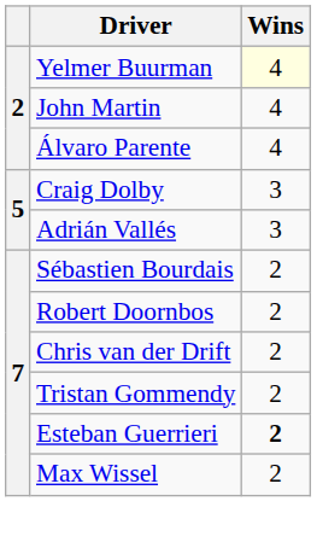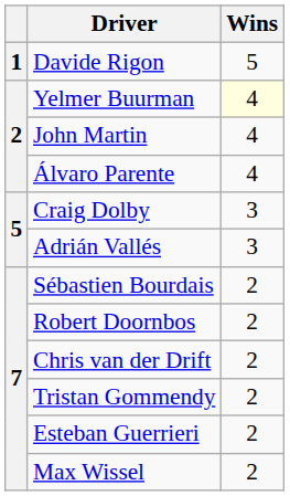+ row: 1 | Davide Rigon | 5
Esteban Guerrieri | Wins: bold -> normal
